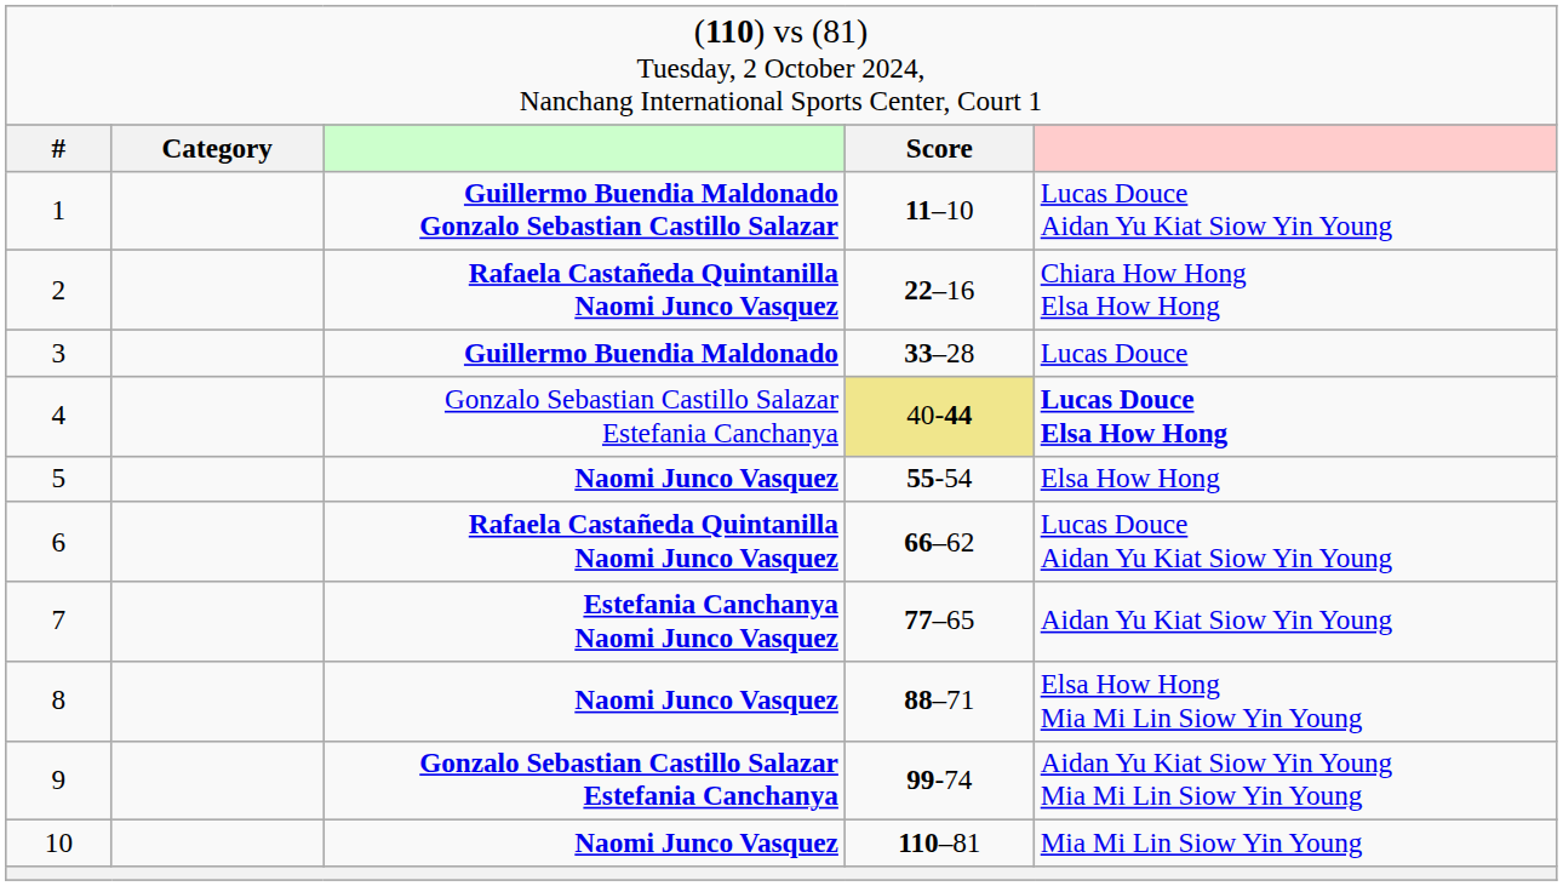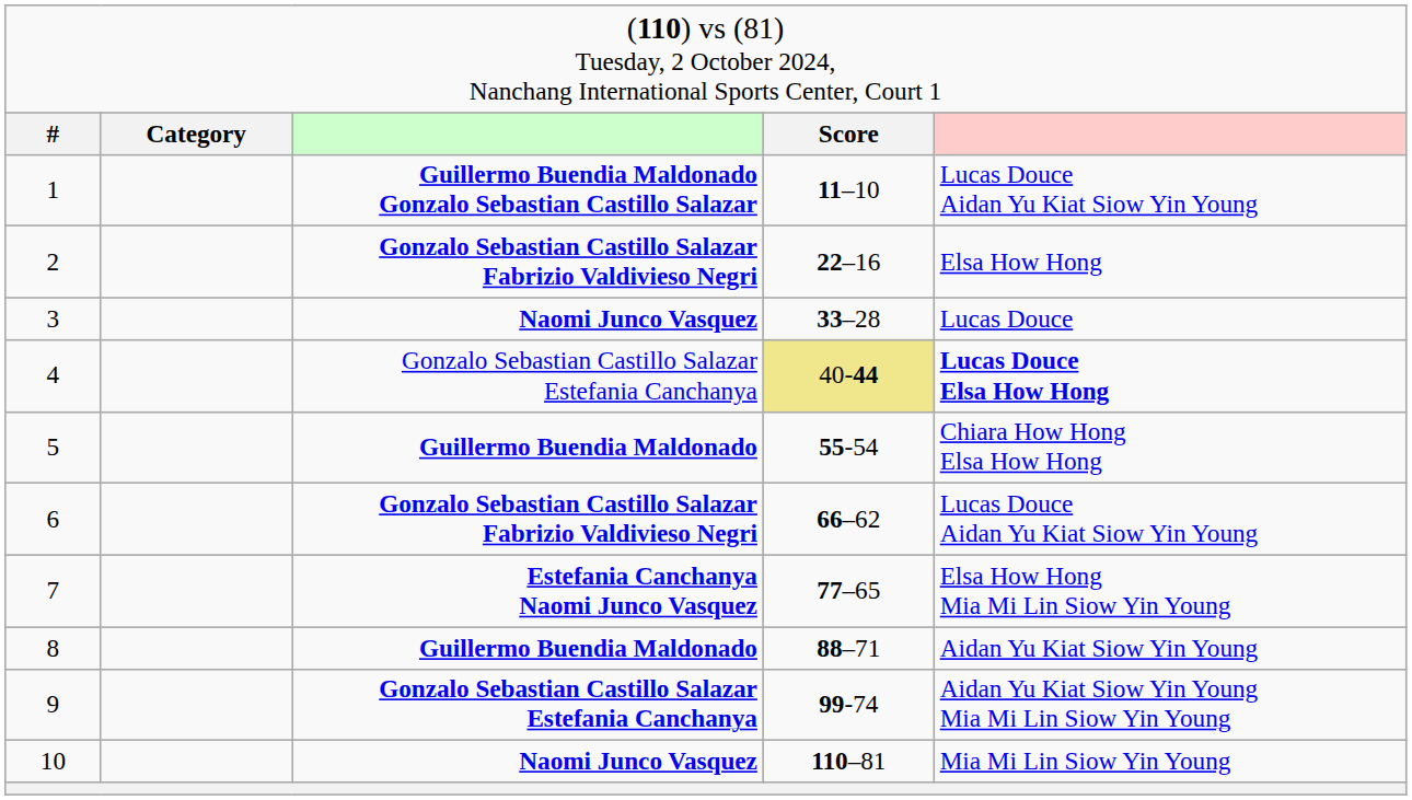2 | column 3: Rafaela Castañeda Quintanilla Naomi Junco Vasquez -> Gonzalo Sebastian Castillo Salazar Fabrizio Valdivieso Negri
2 | column 5: Chiara How Hong Elsa How Hong -> Elsa How Hong
3 | column 3: Guillermo Buendia Maldonado -> Naomi Junco Vasquez
5 | column 3: Naomi Junco Vasquez -> Guillermo Buendia Maldonado
5 | column 5: Elsa How Hong -> Chiara How Hong Elsa How Hong
6 | column 3: Rafaela Castañeda Quintanilla Naomi Junco Vasquez -> Gonzalo Sebastian Castillo Salazar Fabrizio Valdivieso Negri
7 | column 5: Aidan Yu Kiat Siow Yin Young -> Elsa How Hong Mia Mi Lin Siow Yin Young
8 | column 3: Naomi Junco Vasquez -> Guillermo Buendia Maldonado
8 | column 5: Elsa How Hong Mia Mi Lin Siow Yin Young -> Aidan Yu Kiat Siow Yin Young
